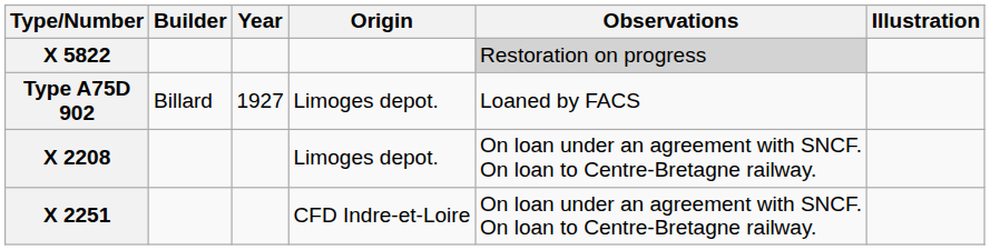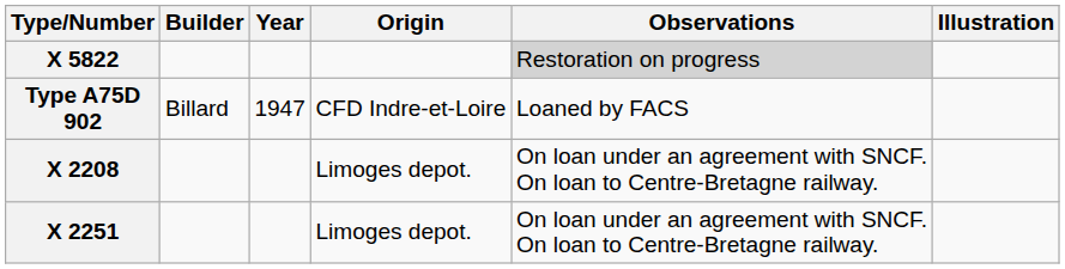Type A75D 902 | Year: 1927 -> 1947
Type A75D 902 | Origin: Limoges depot. -> CFD Indre-et-Loire
X 2251 | Origin: CFD Indre-et-Loire -> Limoges depot.
